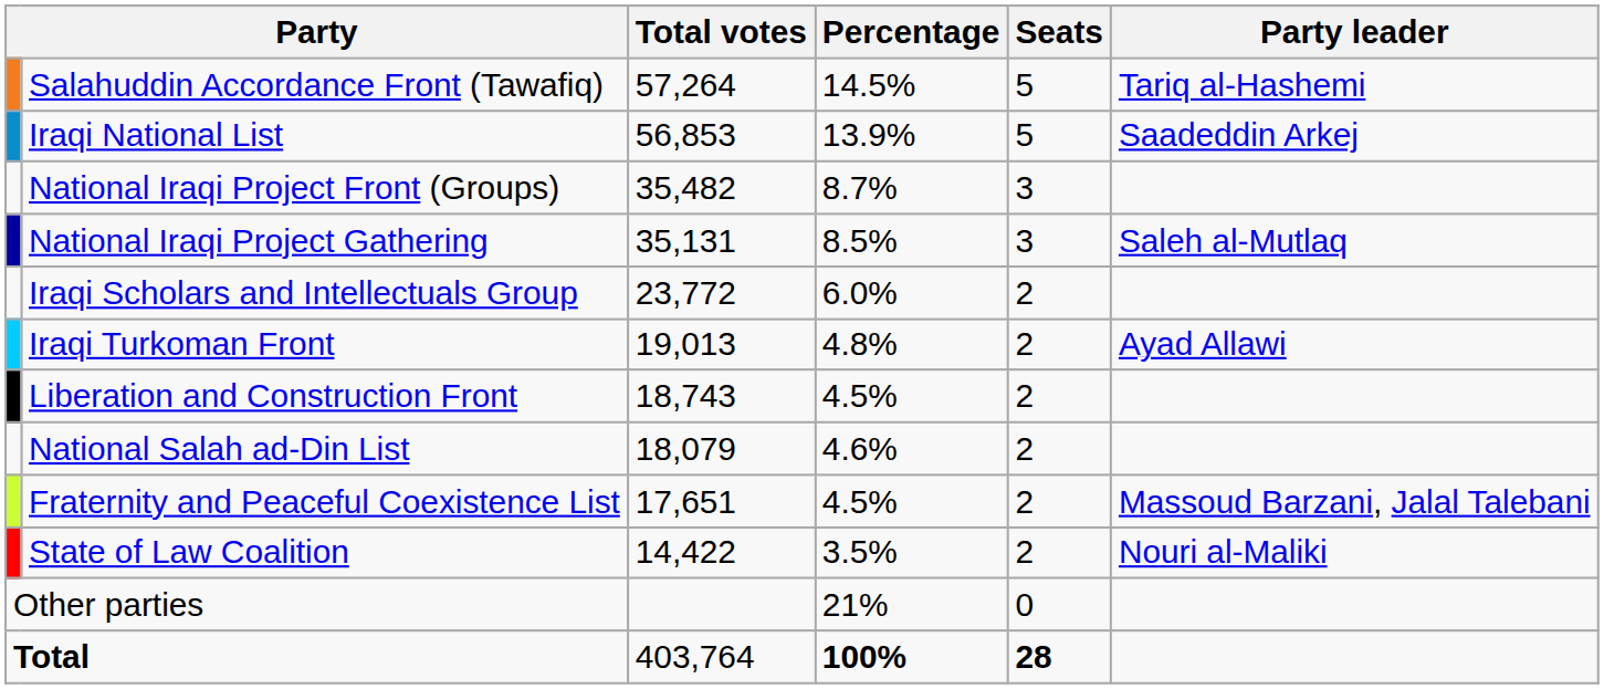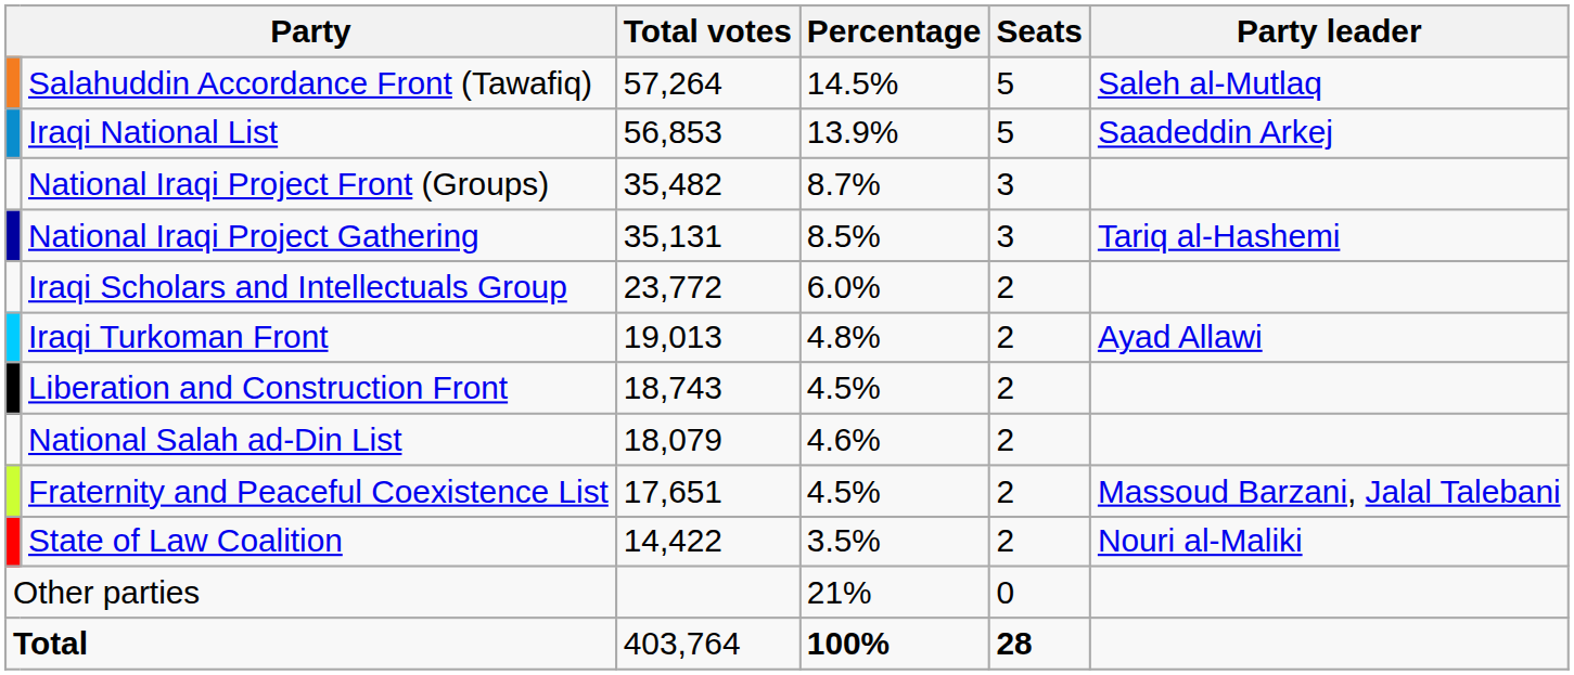Salahuddin Accordance Front (Tawafiq) | Party leader: Tariq al-Hashemi -> Saleh al-Mutlaq
National Iraqi Project Gathering | Party leader: Saleh al-Mutlaq -> Tariq al-Hashemi
